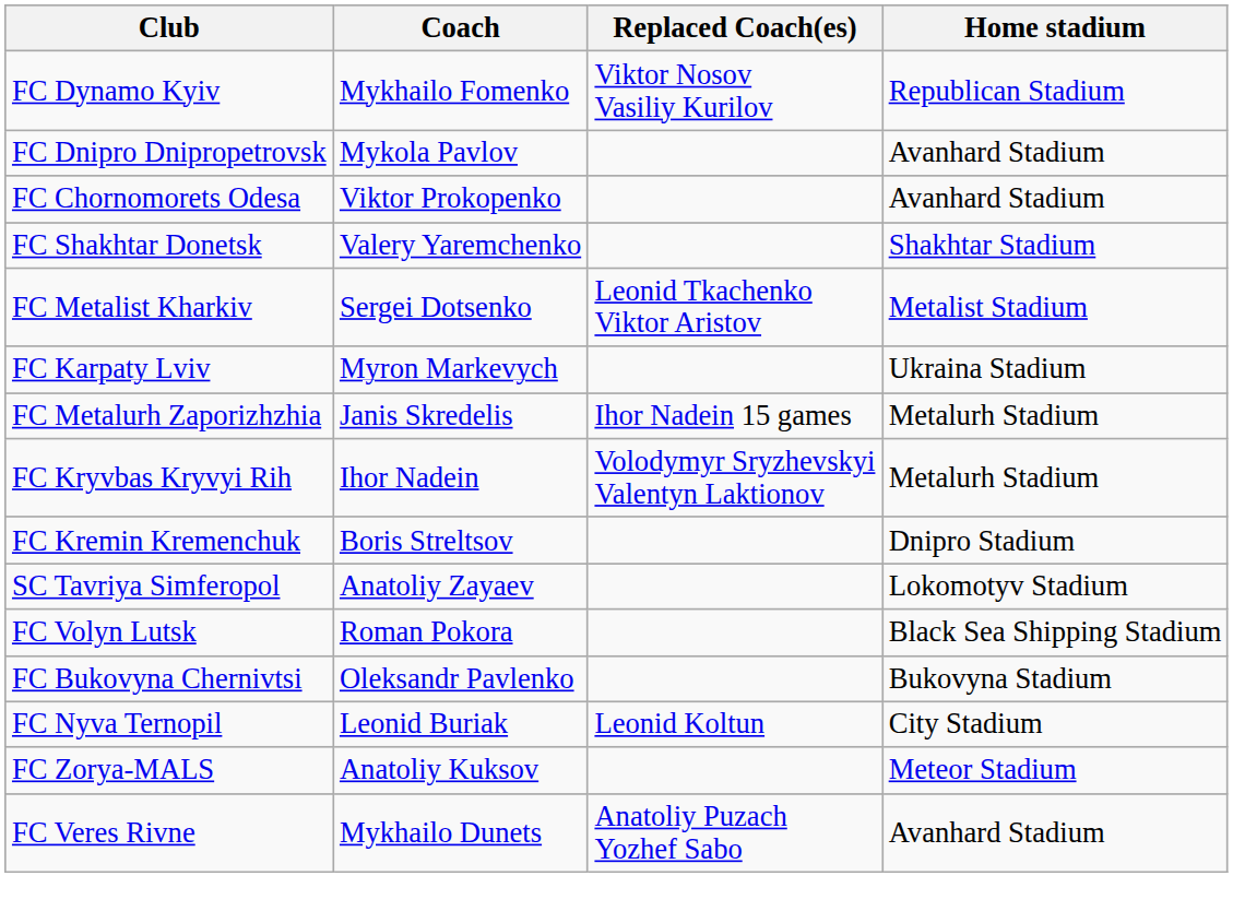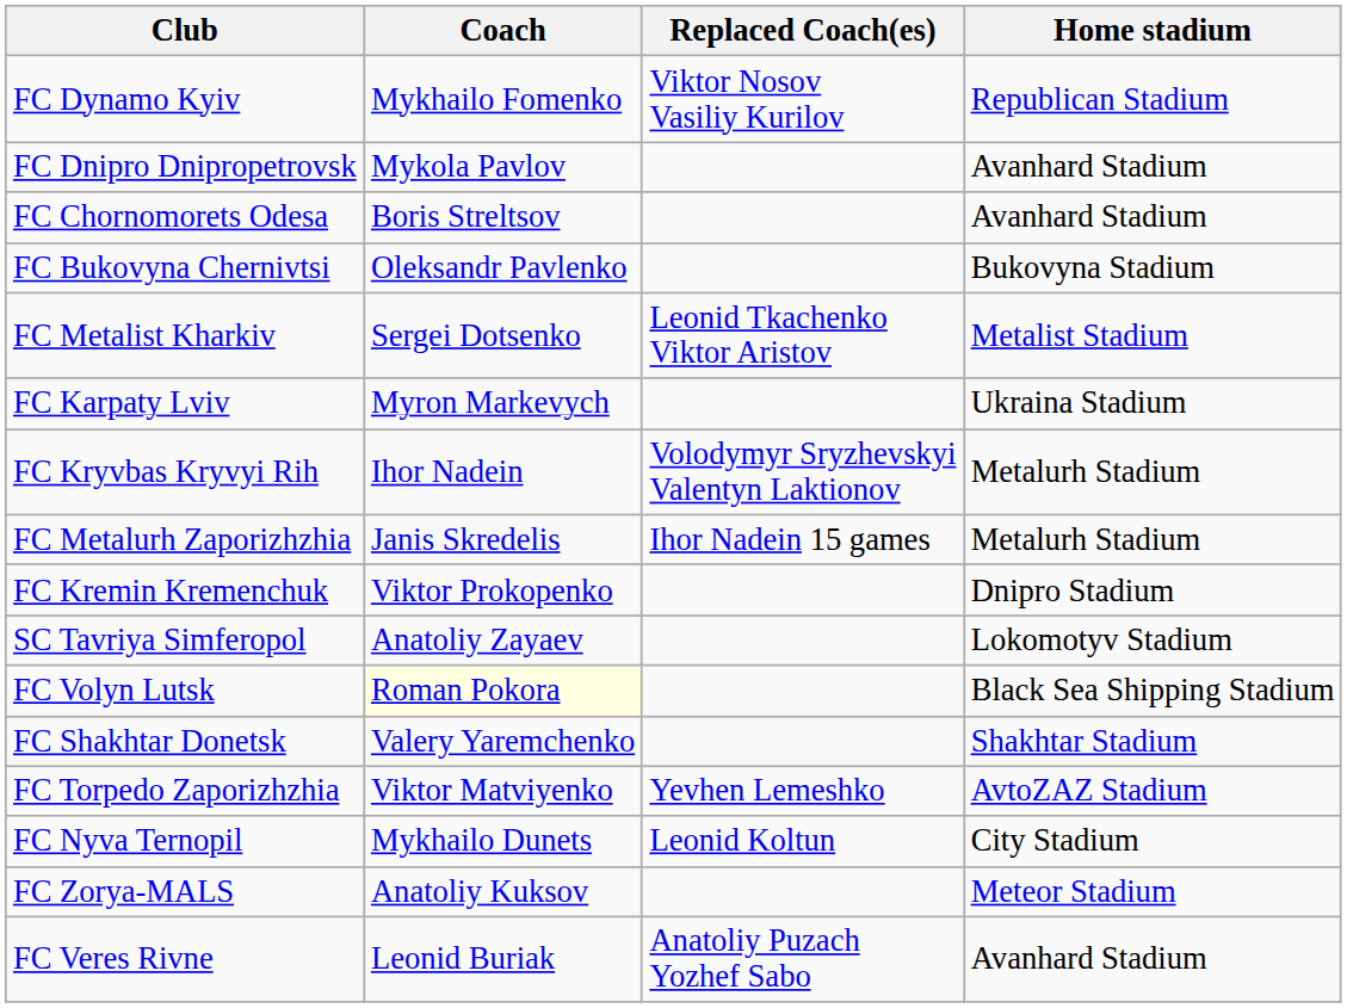FC Chornomorets Odesa | Coach: Viktor Prokopenko -> Boris Streltsov
rows swapped: FC Shakhtar Donetsk <-> FC Bukovyna Chernivtsi
rows swapped: FC Metalurh Zaporizhzhia <-> FC Kryvbas Kryvyi Rih
FC Kremin Kremenchuk | Coach: Boris Streltsov -> Viktor Prokopenko
FC Volyn Lutsk | Coach: no background -> lightyellow background
+ row: FC Torpedo Zaporizhzhia | Viktor Matviyenko | Yevhen Lemeshko | AvtoZAZ Stadium
FC Nyva Ternopil | Coach: Leonid Buriak -> Mykhailo Dunets
FC Veres Rivne | Coach: Mykhailo Dunets -> Leonid Buriak
